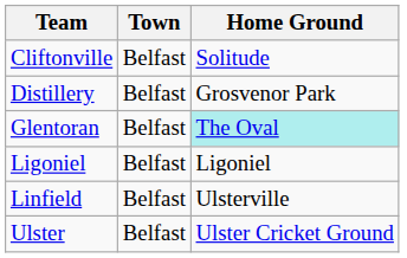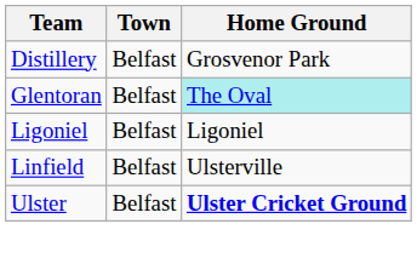- row: Cliftonville | Belfast | Solitude
Ulster | Home Ground: normal -> bold
